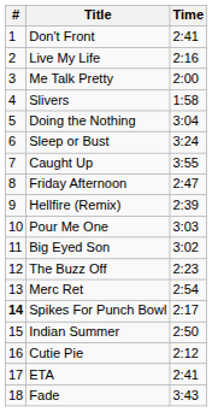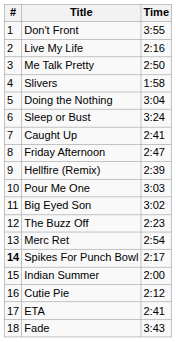Don't Front | Time: 2:41 -> 3:55
Me Talk Pretty | Time: 2:00 -> 2:50
Caught Up | Time: 3:55 -> 2:41
Indian Summer | Time: 2:50 -> 2:00
